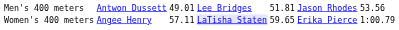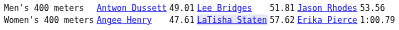Women's 400 meters | column 3: 57.11 -> 47.61
Women's 400 meters | column 5: 59.65 -> 57.62
